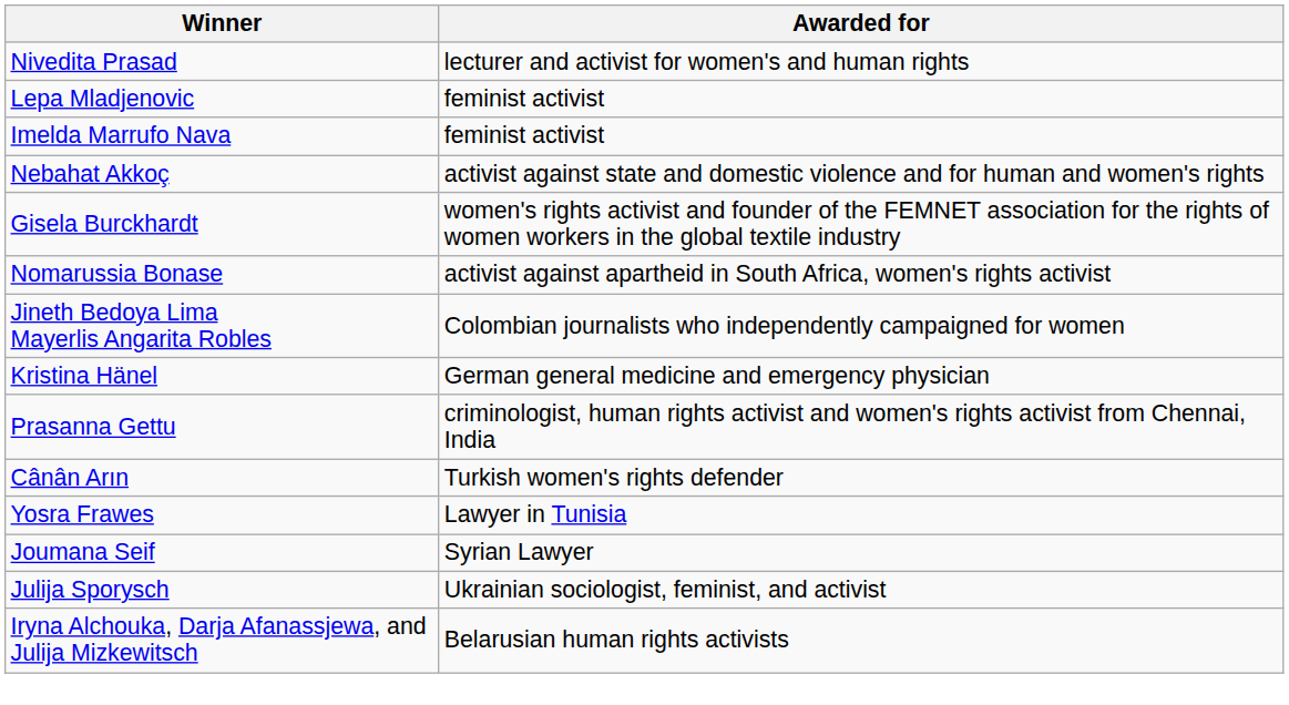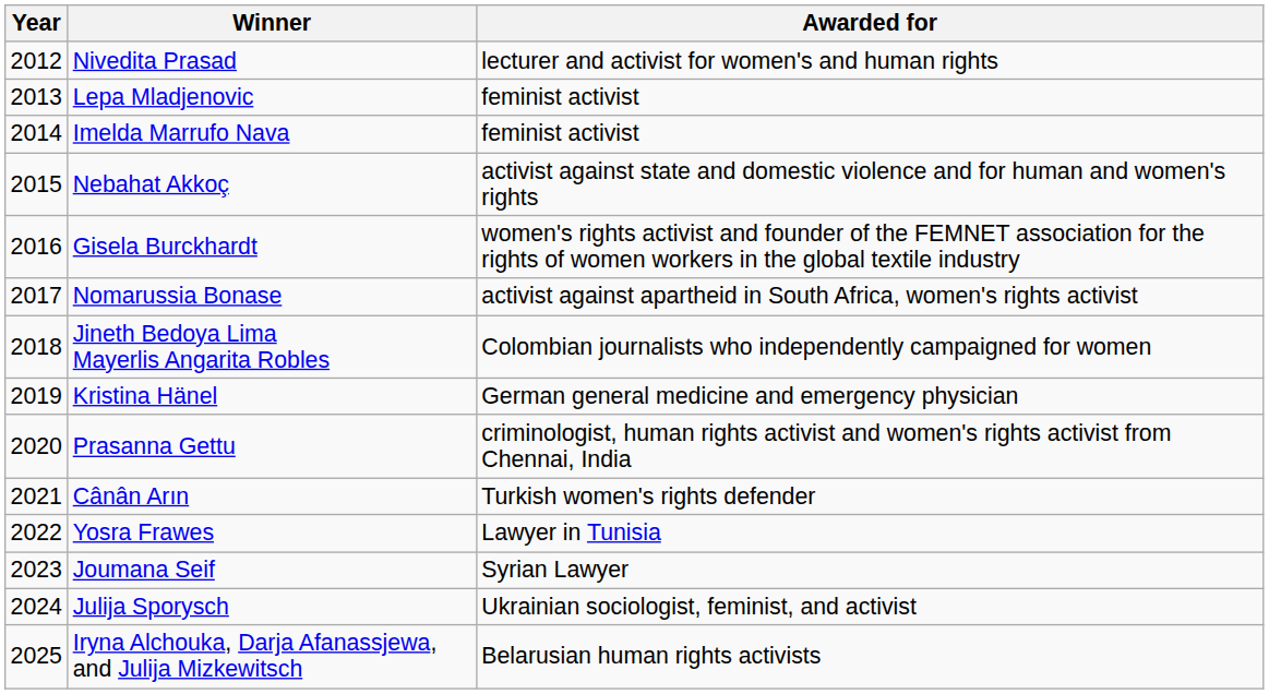+ column: Year | 2012 | 2013 | 2014 | 2015 | 2016 | 2017 | 2018 | 2019 | 2020 | 2021 | 2022 | 2023 | 2024 | 2025
